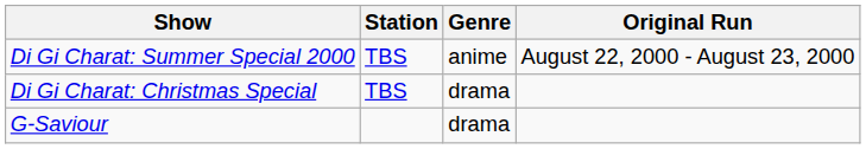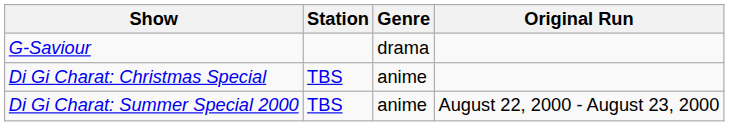rows swapped: Di Gi Charat: Summer Special 2000 <-> G-Saviour
Di Gi Charat: Christmas Special | Genre: drama -> anime
